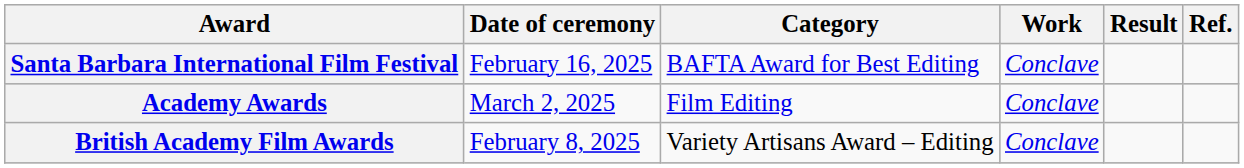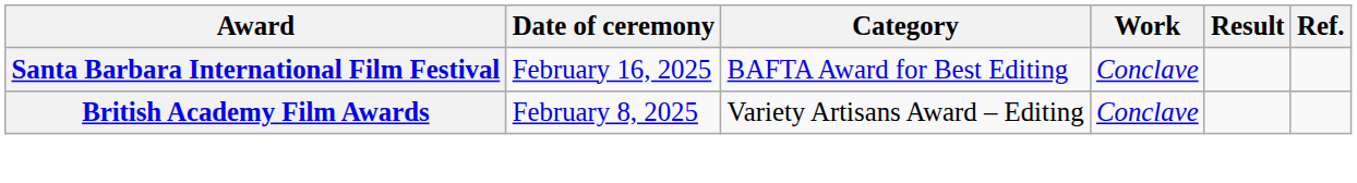- row: Academy Awards | March 2, 2025 | Film Editing | Conclave
